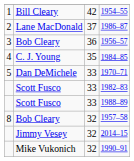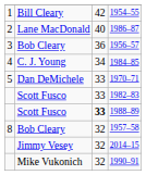1986–87 | column 3: 37 -> 40
1984–85 | column 3: 35 -> 34
1988–89 | column 3: normal -> bold
